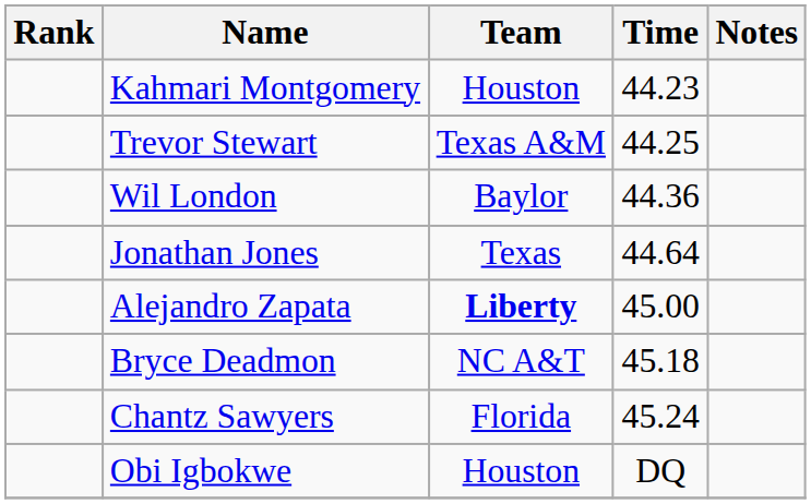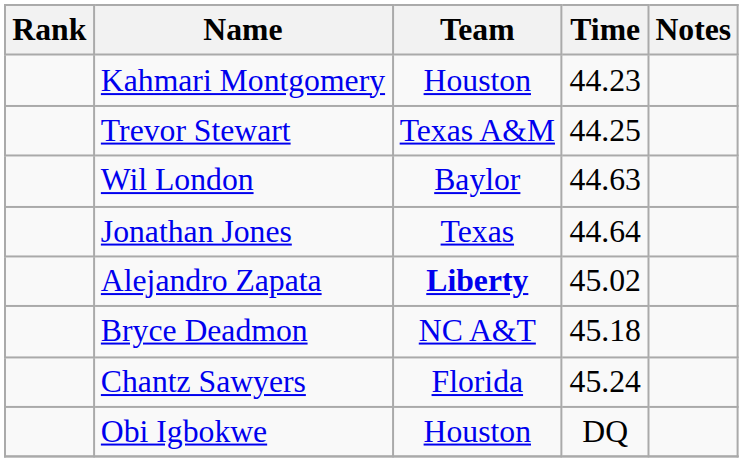Wil London | Time: 44.36 -> 44.63
Alejandro Zapata | Time: 45.00 -> 45.02
